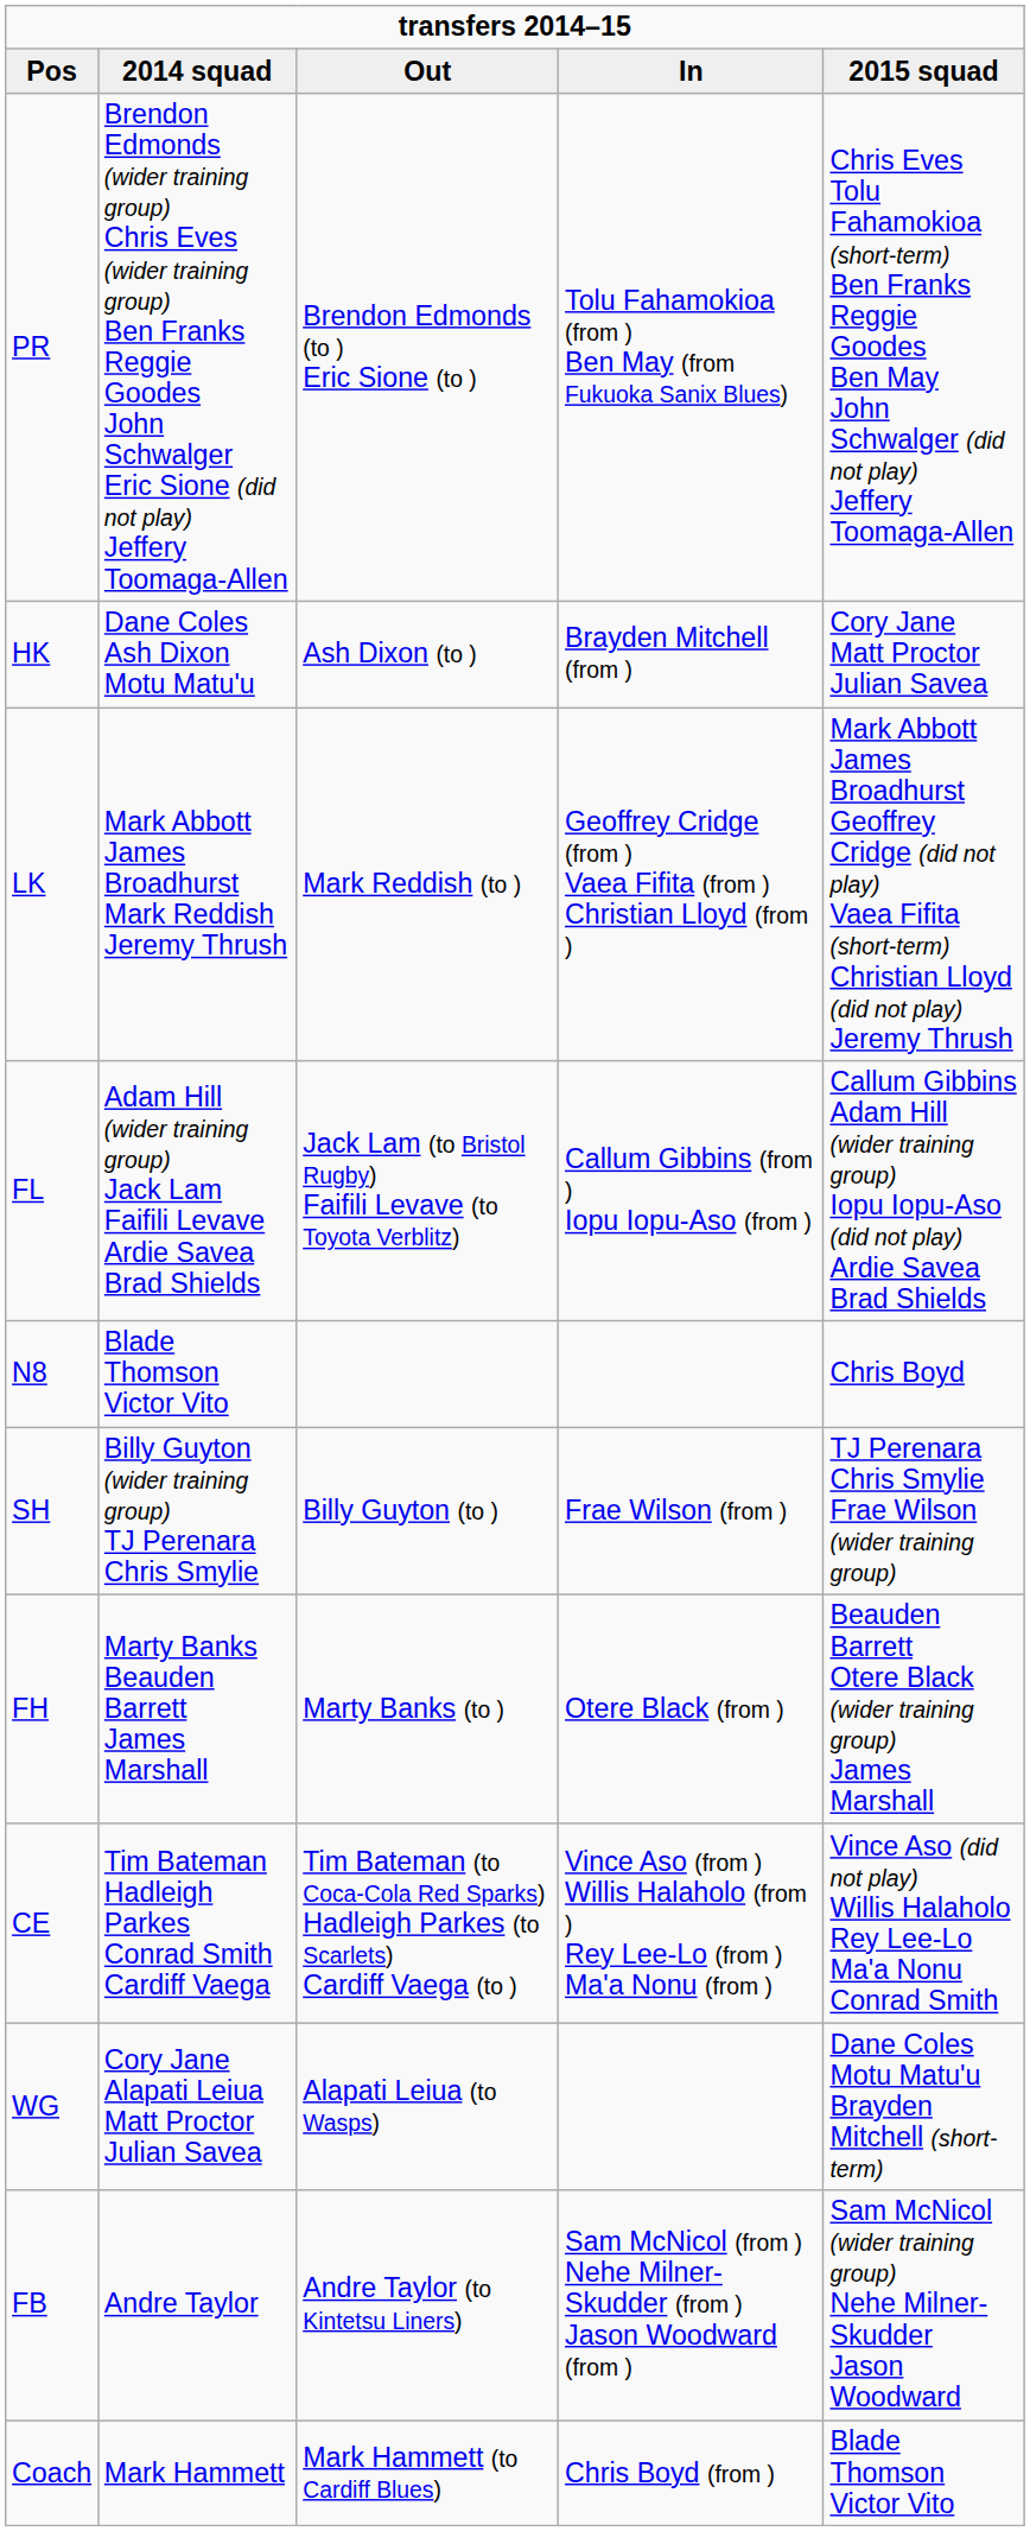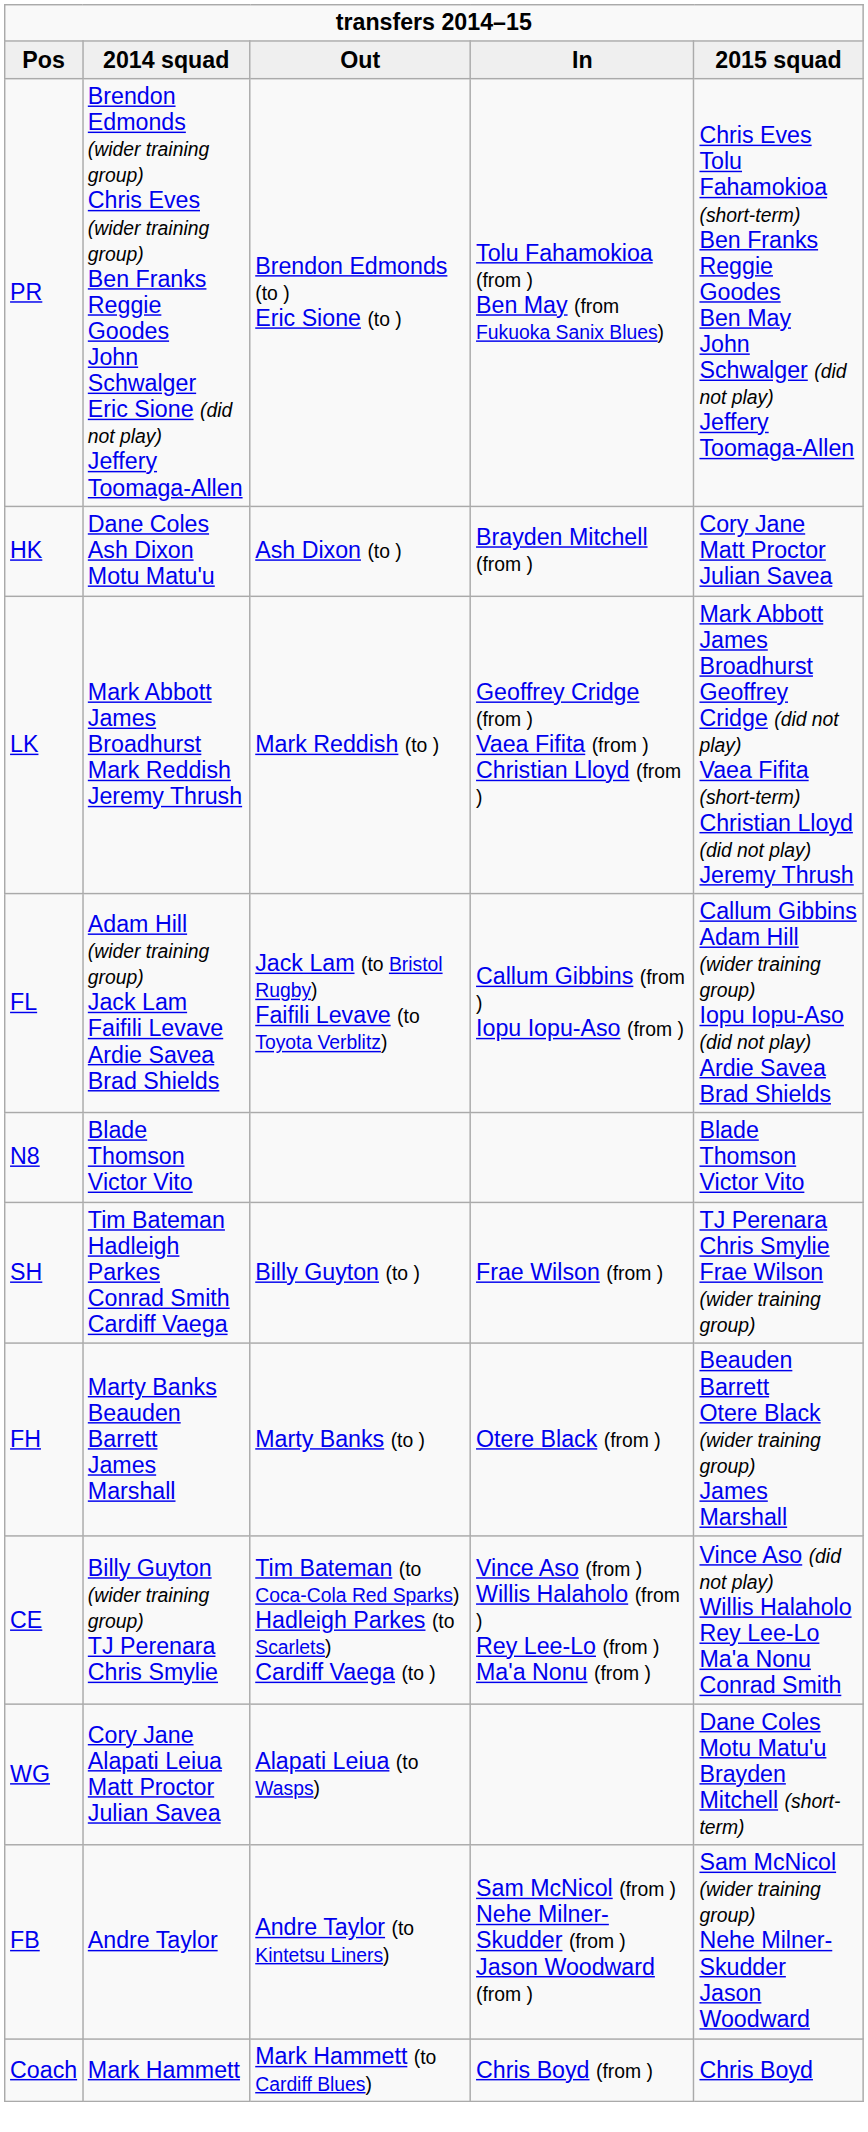N8 | 2015 squad: Chris Boyd -> Blade Thomson Victor Vito
SH | 2014 squad: Billy Guyton (wider training group) TJ Perenara Chris Smylie -> Tim Bateman Hadleigh Parkes Conrad Smith Cardiff Vaega
CE | 2014 squad: Tim Bateman Hadleigh Parkes Conrad Smith Cardiff Vaega -> Billy Guyton (wider training group) TJ Perenara Chris Smylie
Coach | 2015 squad: Blade Thomson Victor Vito -> Chris Boyd
